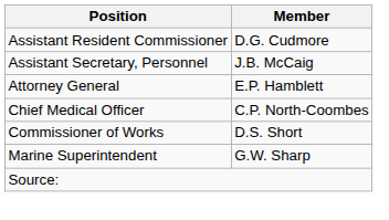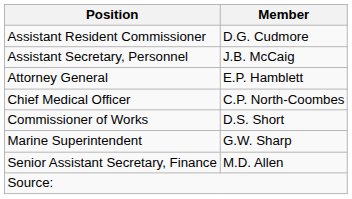+ row: Senior Assistant Secretary, Finance | M.D. Allen
